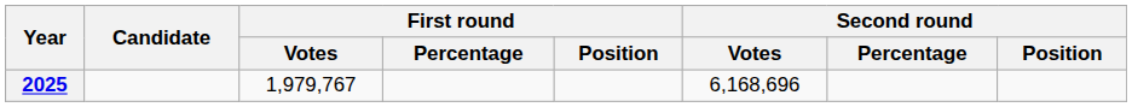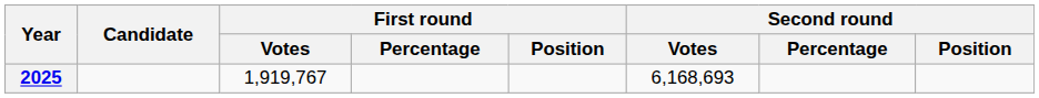2025 | First round / Votes: 1,979,767 -> 1,919,767
2025 | Second round / Votes: 6,168,696 -> 6,168,693
